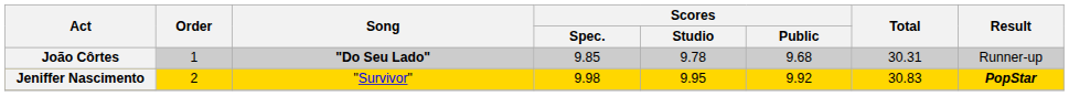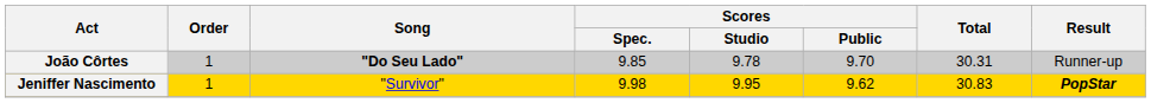João Côrtes | Scores / Public: 9.68 -> 9.70
Jeniffer Nascimento | Order: 2 -> 1
Jeniffer Nascimento | Scores / Public: 9.92 -> 9.62
